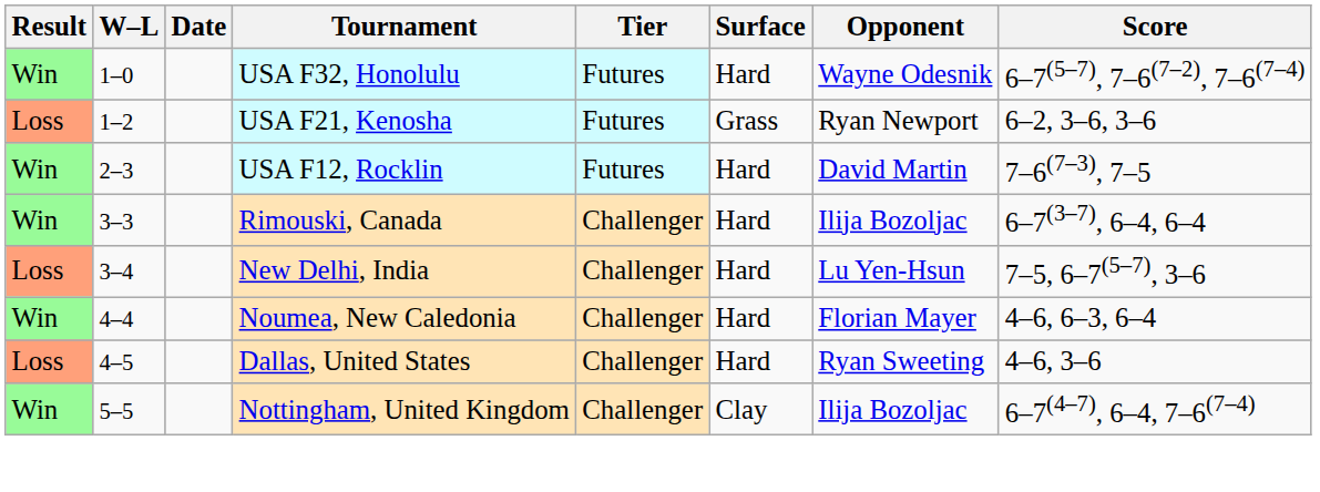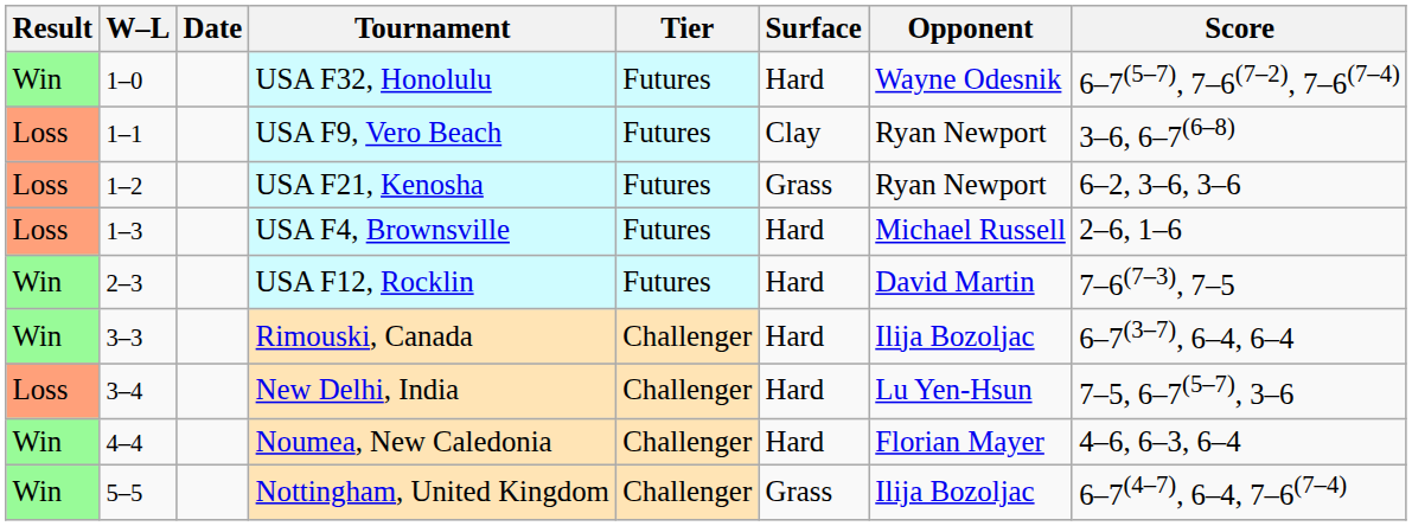+ row: Loss | 1–1 | USA F9, Vero Beach | Futures | Clay | Ryan Newport | 3–6, 6–7(6–8)
+ row: Loss | 1–3 | USA F4, Brownsville | Futures | Hard | Michael Russell | 2–6, 1–6
- row: Loss | 4–5 | Dallas, United States | Challenger | Hard | Ryan Sweeting | 4–6, 3–6
Nottingham, United Kingdom | Surface: Clay -> Grass
